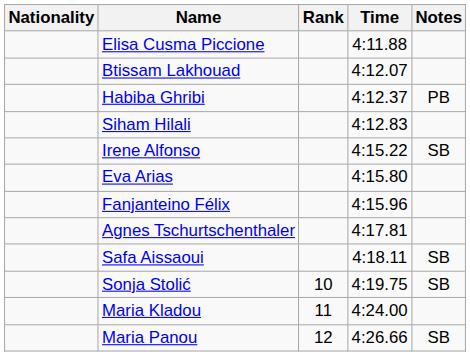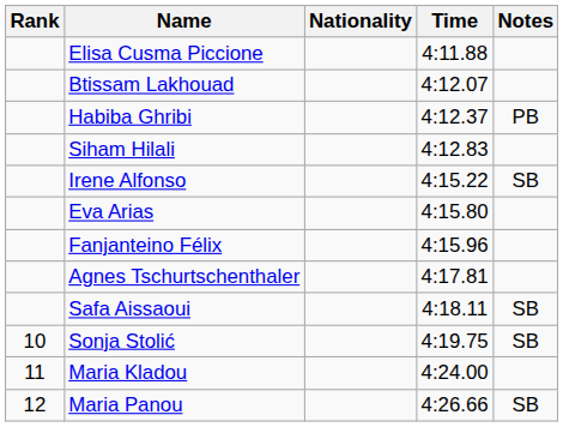columns swapped: Rank <-> Nationality
